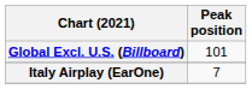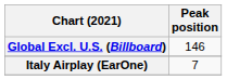Global Excl. U.S. (Billboard) | Peak position: 101 -> 146
